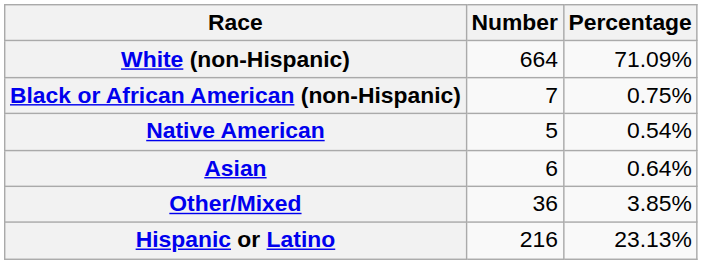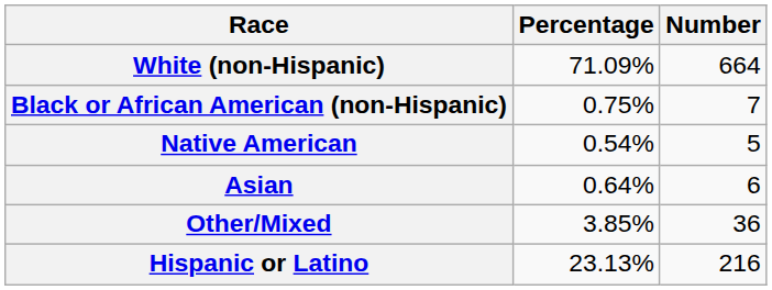columns swapped: Number <-> Percentage
